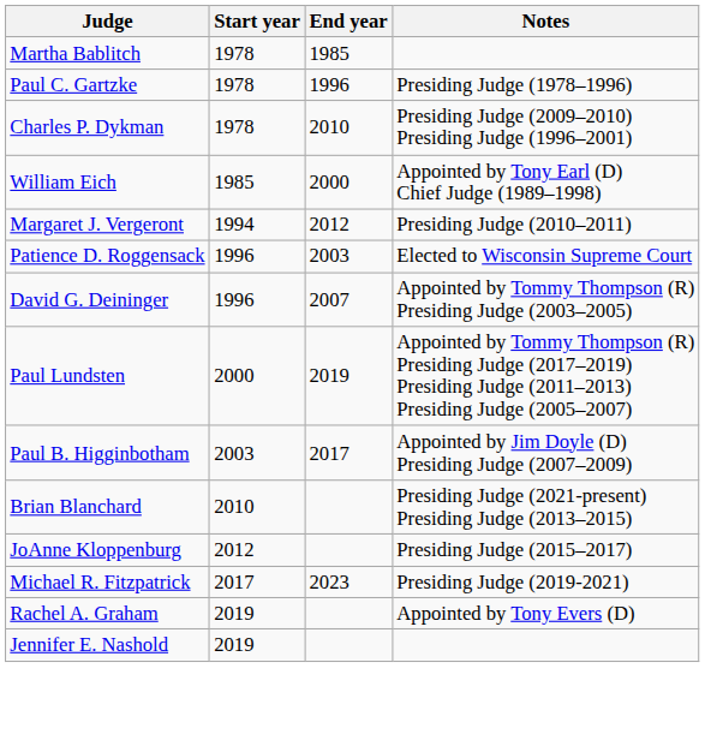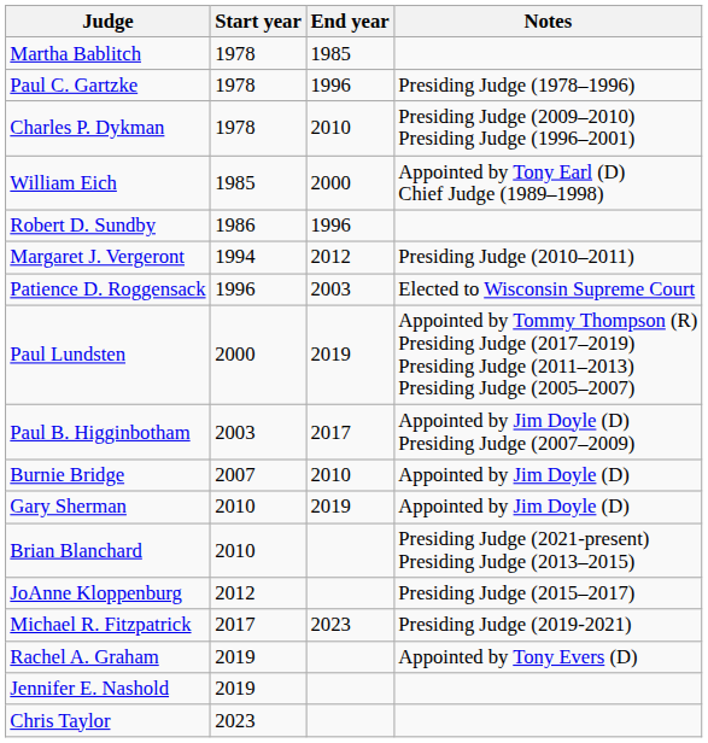+ row: Robert D. Sundby | 1986 | 1996
- row: David G. Deininger | 1996 | 2007 | Appointed by Tommy Thompson (R) Presiding Judge (2003–2005)
+ row: Burnie Bridge | 2007 | 2010 | Appointed by Jim Doyle (D)
+ row: Gary Sherman | 2010 | 2019 | Appointed by Jim Doyle (D)
+ row: Chris Taylor | 2023
